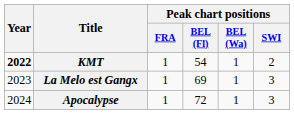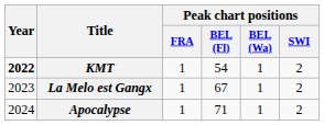La Melo est Gangx | Peak chart positions / BEL (Fl): 69 -> 67
La Melo est Gangx | Peak chart positions / SWI: 3 -> 2
Apocalypse | Peak chart positions / BEL (Fl): 72 -> 71
Apocalypse | Peak chart positions / SWI: 3 -> 2
